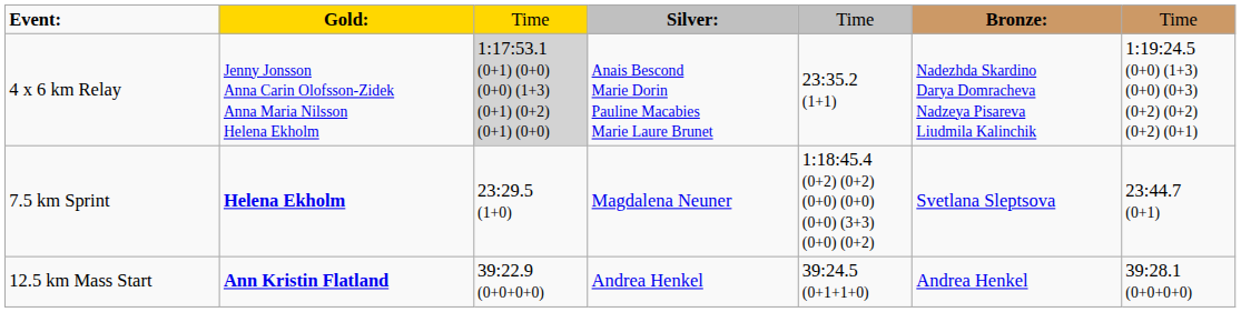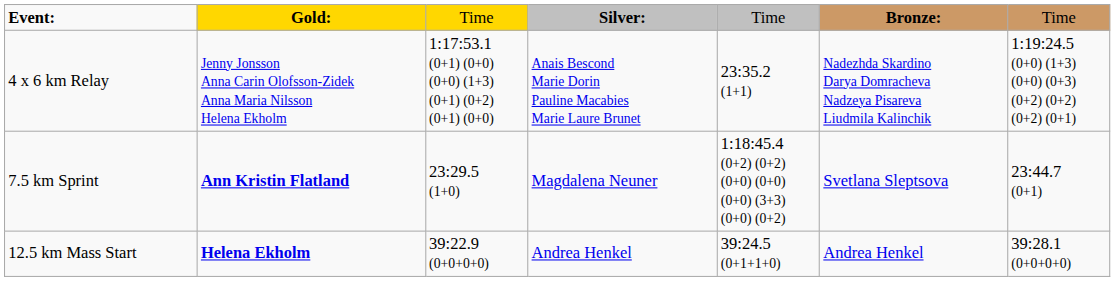4 x 6 km Relay | column 3: lightgrey background -> no background
7.5 km Sprint | column 2: Helena Ekholm -> Ann Kristin Flatland
12.5 km Mass Start | column 2: Ann Kristin Flatland -> Helena Ekholm
